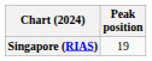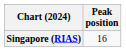Singapore (RIAS) | Peak position: 19 -> 16
